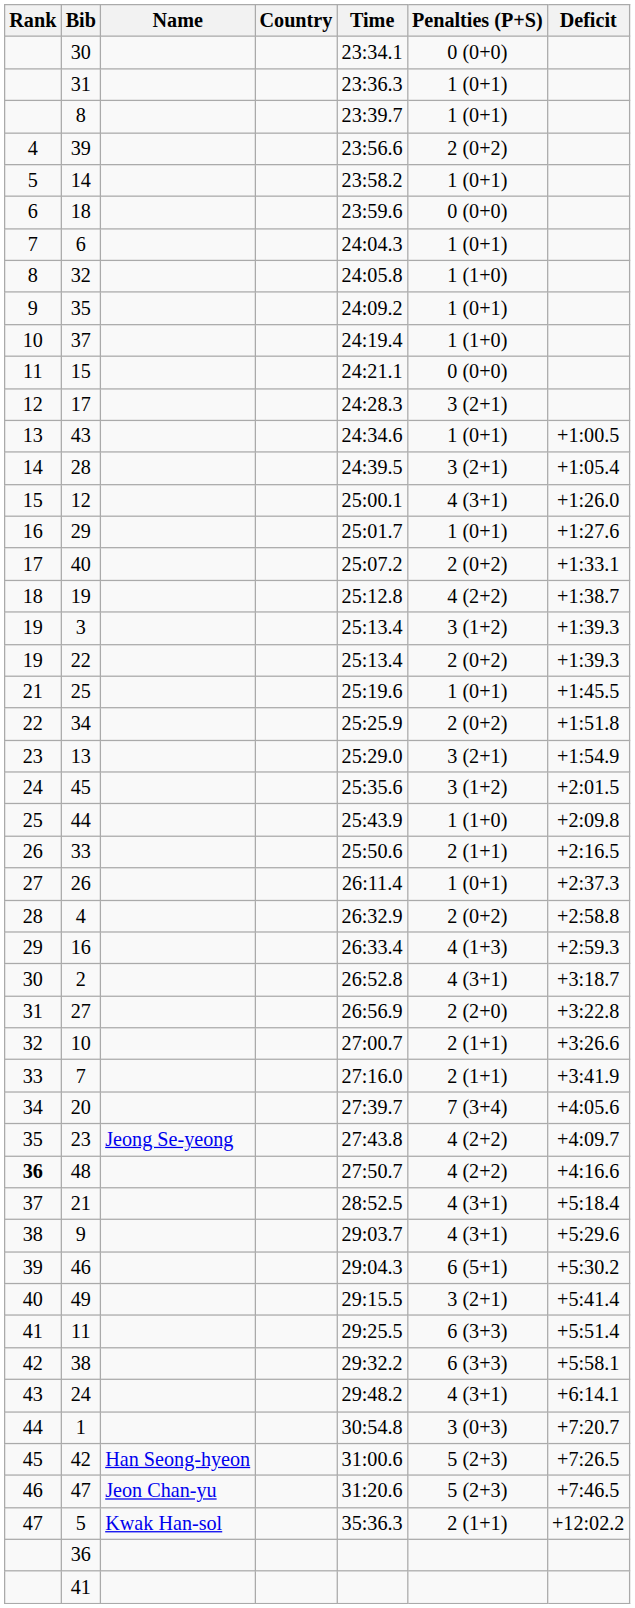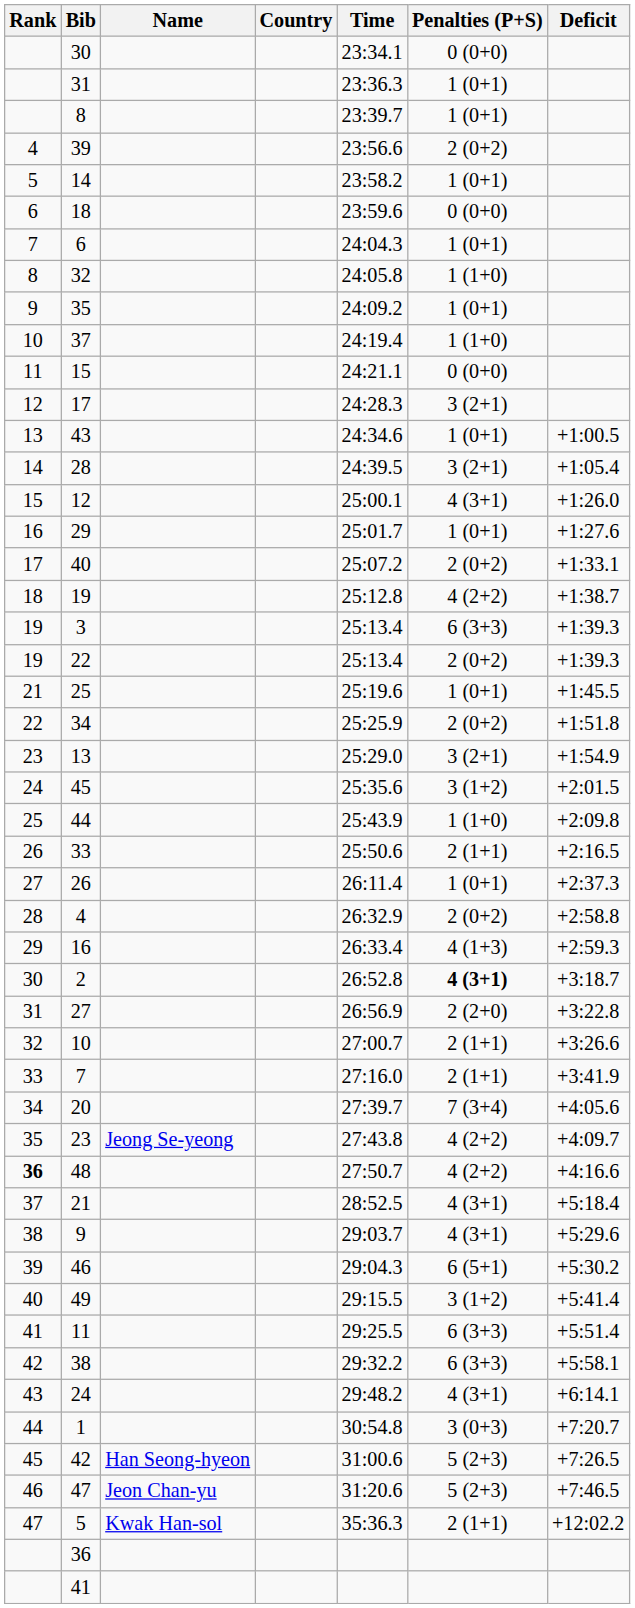3 | Penalties (P+S): 3 (1+2) -> 6 (3+3)
2 | Penalties (P+S): normal -> bold
49 | Penalties (P+S): 3 (2+1) -> 3 (1+2)
